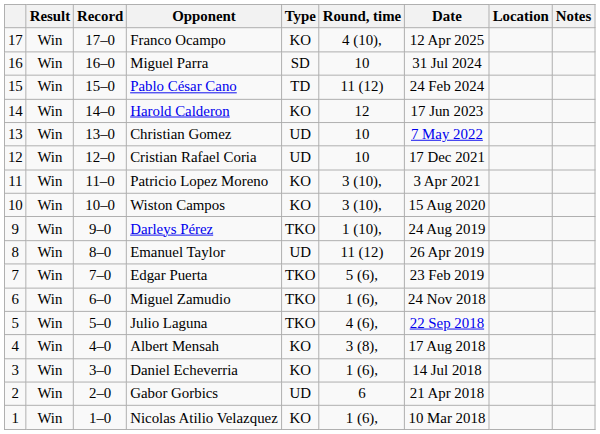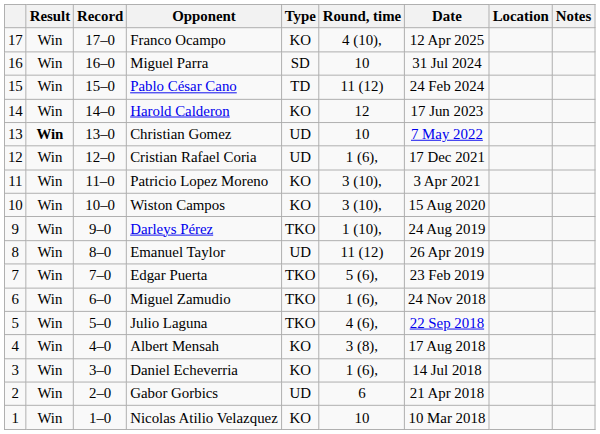Christian Gomez | Result: normal -> bold
Cristian Rafael Coria | Round, time: 10 -> 1 (6),
Nicolas Atilio Velazquez | Round, time: 1 (6), -> 10
